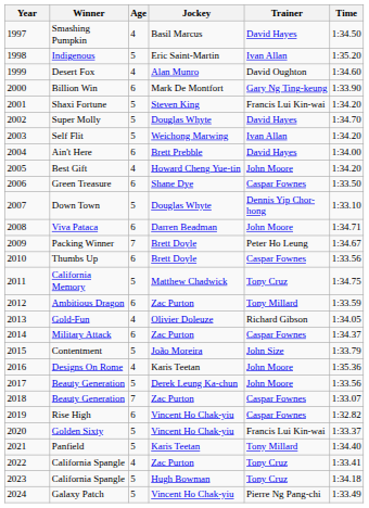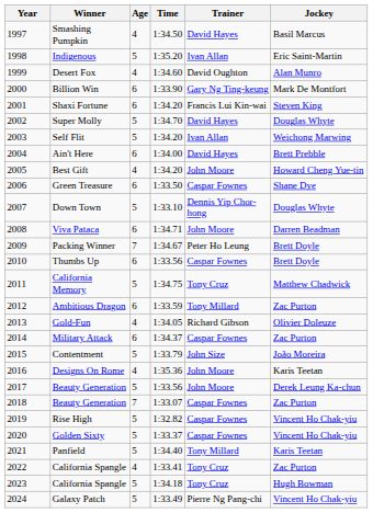columns swapped: Jockey <-> Time
Shaxi Fortune | Age: 5 -> 6
Rise High | Age: 6 -> 5
Golden Sixty | Trainer: Francis Lui Kin-wai -> Caspar Fownes
